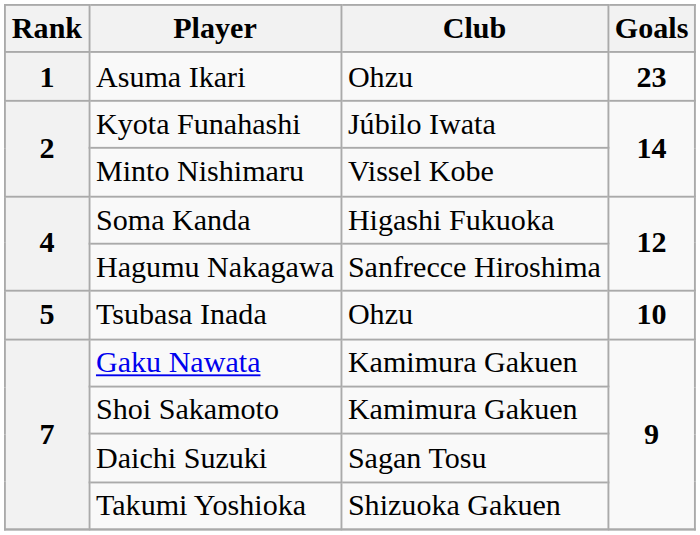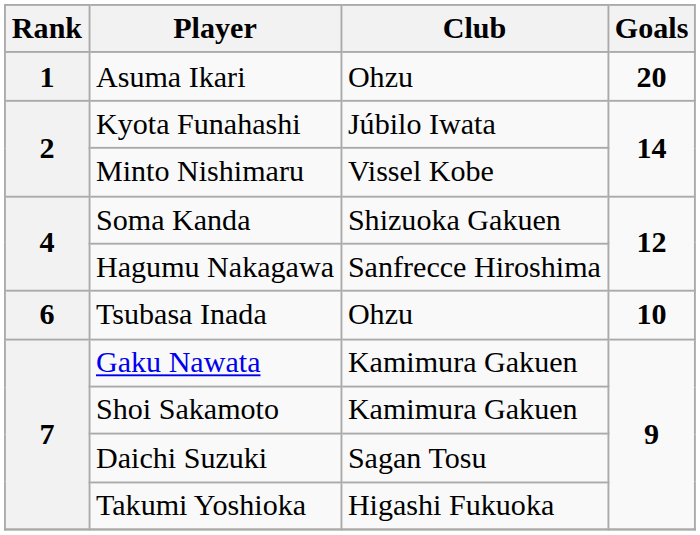Asuma Ikari | Goals: 23 -> 20
Soma Kanda | Club: Higashi Fukuoka -> Shizuoka Gakuen
Tsubasa Inada | Rank: 5 -> 6
Takumi Yoshioka | Club: Shizuoka Gakuen -> Higashi Fukuoka
